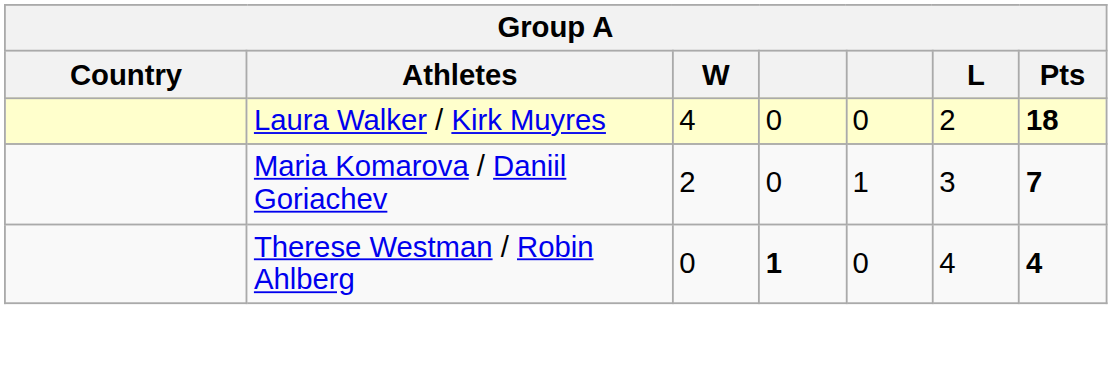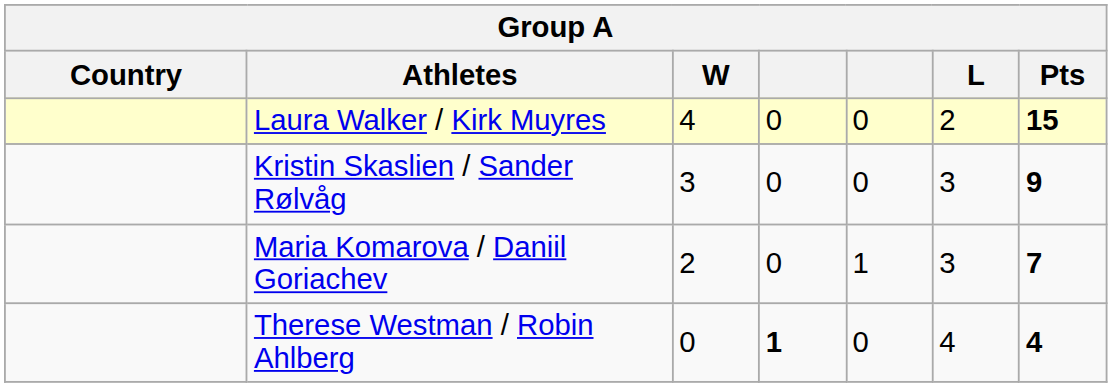Laura Walker / Kirk Muyres | Pts: 18 -> 15
+ row: Kristin Skaslien / Sander Rølvåg | 3 | 0 | 0 | 3 | 9
